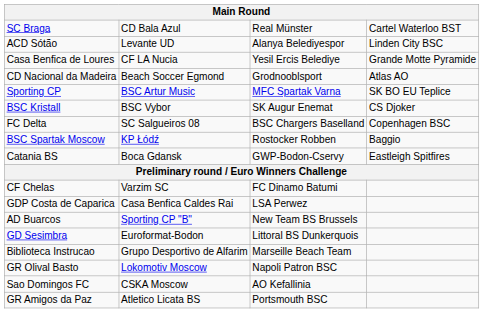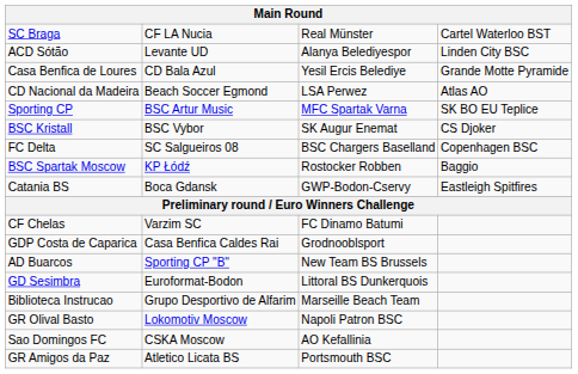SC Braga | column 2: CD Bala Azul -> CF LA Nucia
Casa Benfica de Loures | column 2: CF LA Nucia -> CD Bala Azul
CD Nacional da Madeira | column 3: Grodnooblsport -> LSA Perwez
GDP Costa de Caparica | column 3: LSA Perwez -> Grodnooblsport
